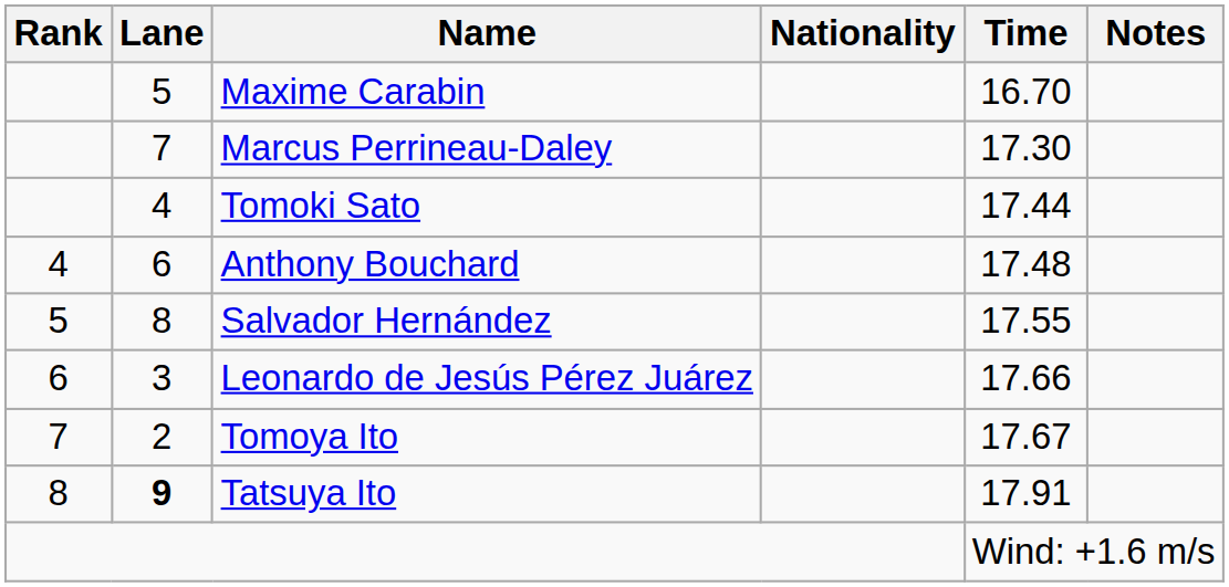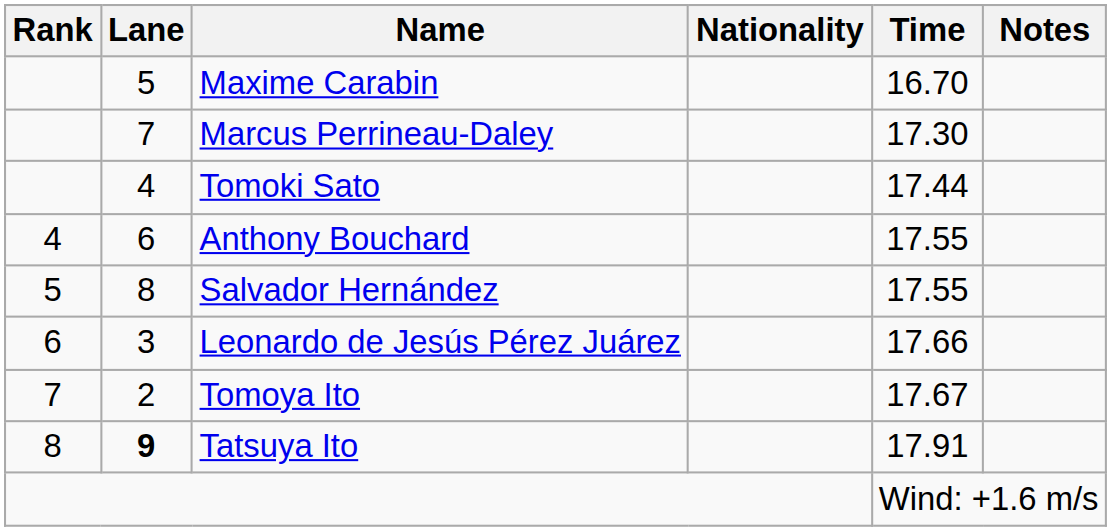Anthony Bouchard | Time: 17.48 -> 17.55
